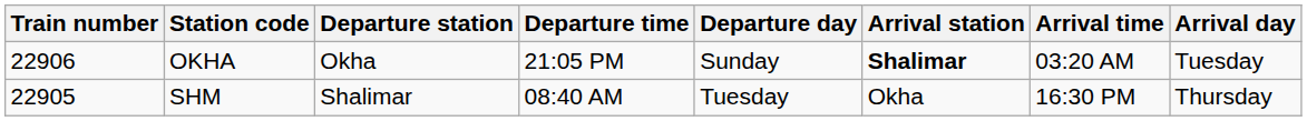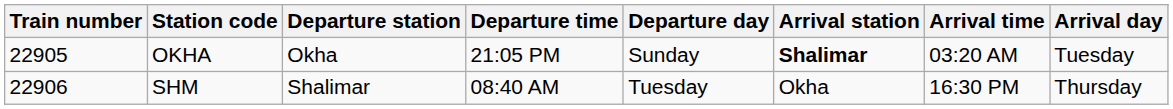OKHA | Train number: 22906 -> 22905
SHM | Train number: 22905 -> 22906
